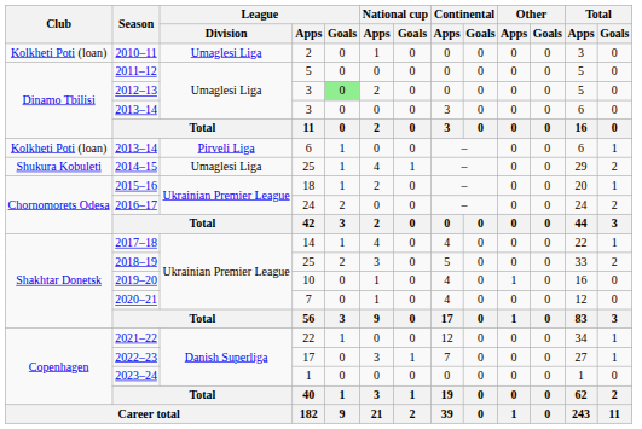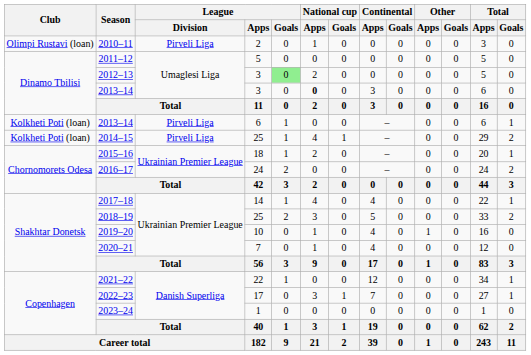2010–11 | Club: Kolkheti Poti (loan) -> Olimpi Rustavi (loan)
2010–11 | League / Division: Umaglesi Liga -> Pirveli Liga
2013–14 / 3 | National cup / Apps: normal -> bold
2014–15 | Club: Shukura Kobuleti -> Kolkheti Poti (loan)
2014–15 | League / Division: Umaglesi Liga -> Pirveli Liga
